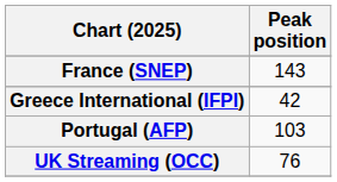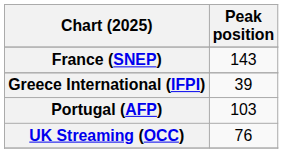Greece International (IFPI) | Peak position: 42 -> 39
